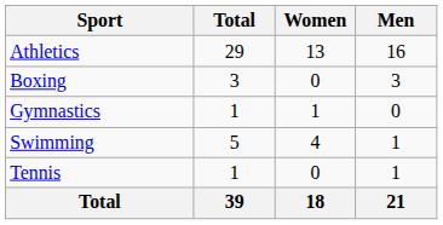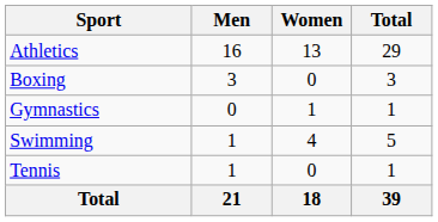columns swapped: Men <-> Total
